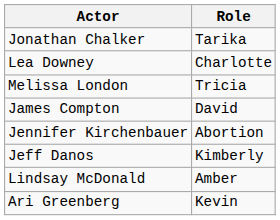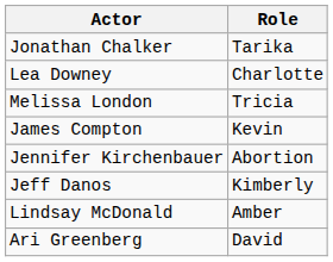James Compton | Role: David -> Kevin
Ari Greenberg | Role: Kevin -> David
